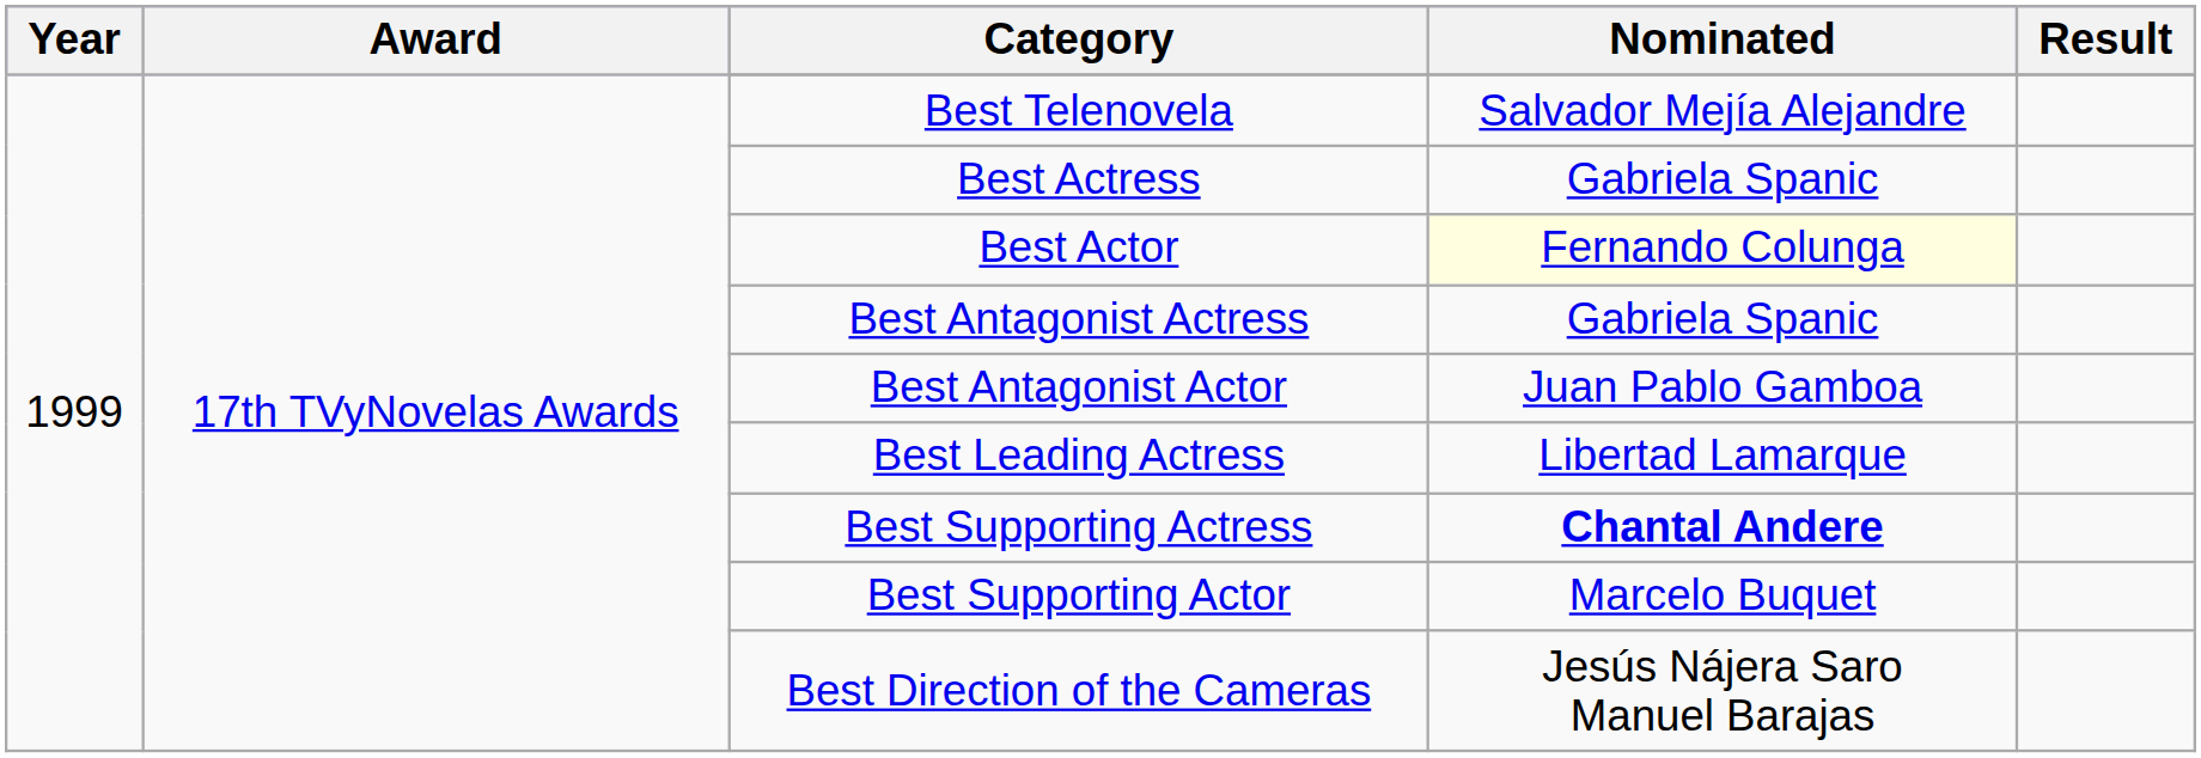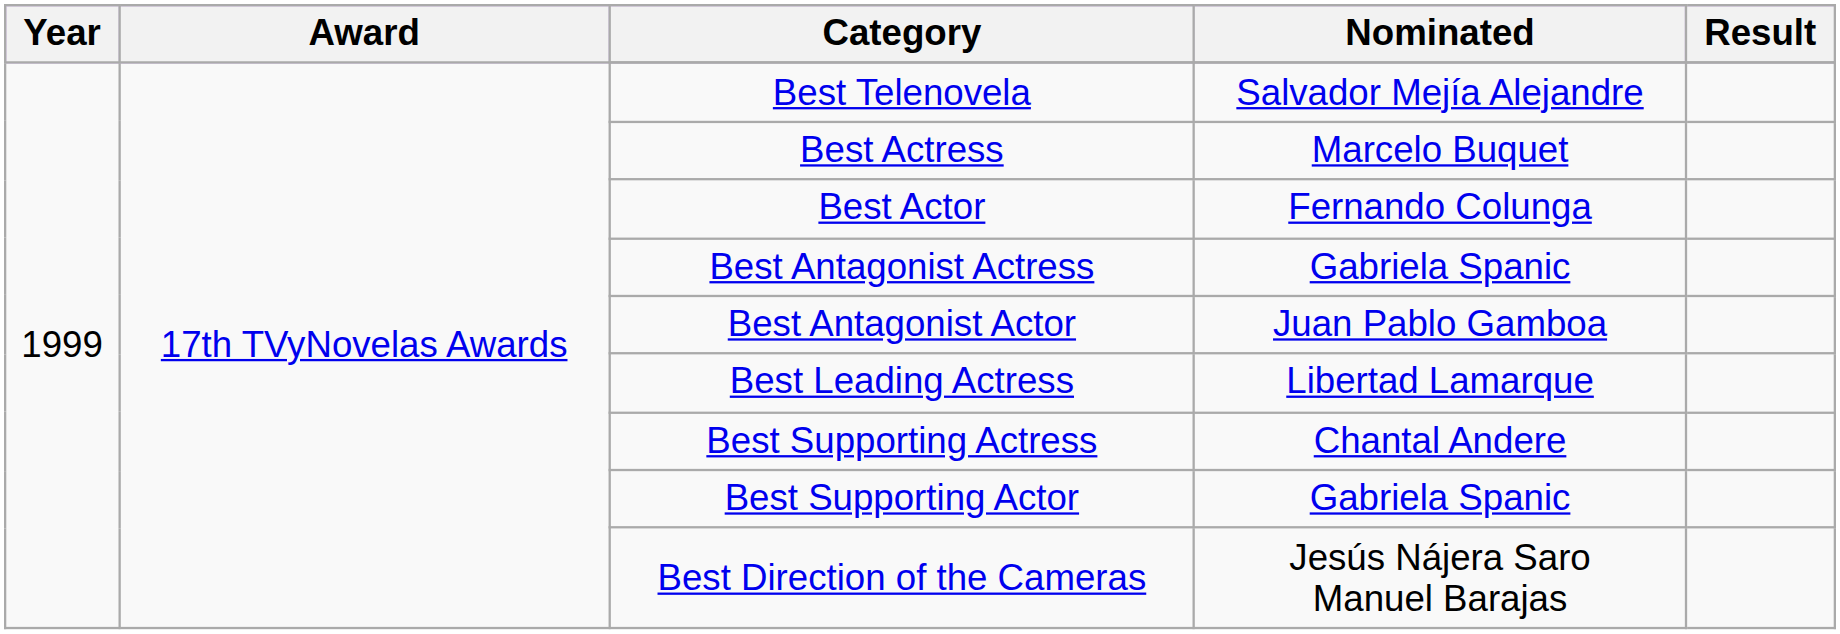Best Actress | Nominated: Gabriela Spanic -> Marcelo Buquet
Best Actor | Nominated: lightyellow background -> no background
Best Supporting Actress | Nominated: bold -> normal
Best Supporting Actor | Nominated: Marcelo Buquet -> Gabriela Spanic
